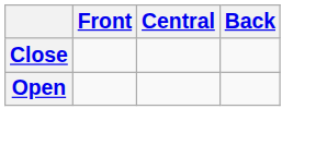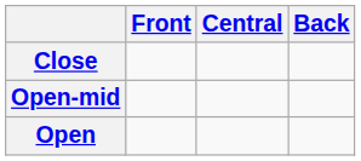+ row: Open-mid
